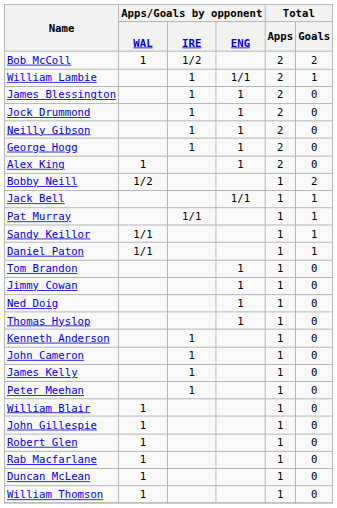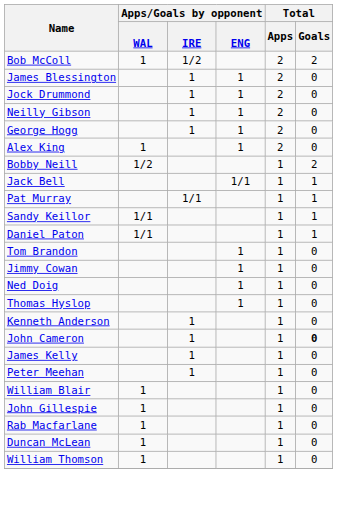- row: William Lambie | 1 | 1/1 | 2 | 1
John Cameron | Total / Goals: normal -> bold
- row: Robert Glen | 1 | 1 | 0
